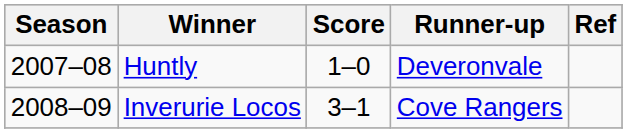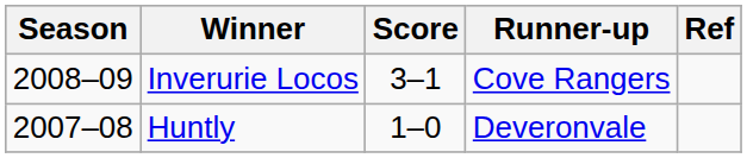rows swapped: Huntly <-> Inverurie Locos
